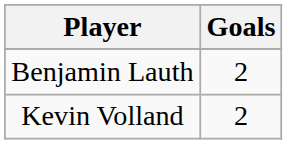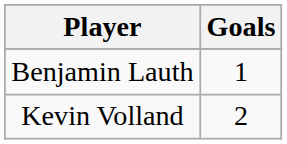Benjamin Lauth | Goals: 2 -> 1
